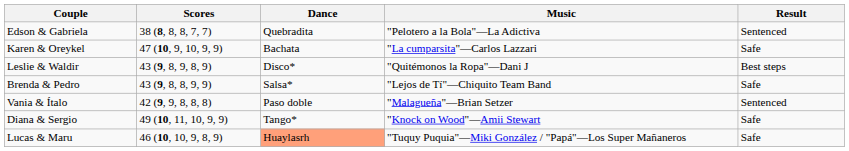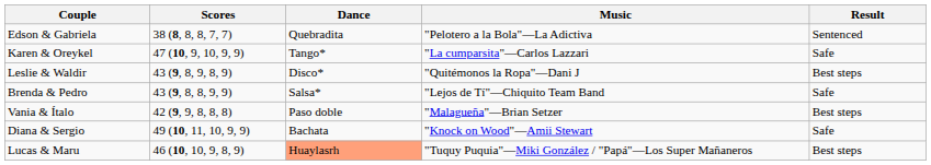Karen & Oreykel | Dance: Bachata -> Tango*
Vania & Ítalo | Result: Sentenced -> Best steps
Diana & Sergio | Dance: Tango* -> Bachata
Lucas & Maru | Result: Safe -> Best steps
